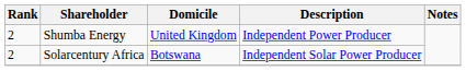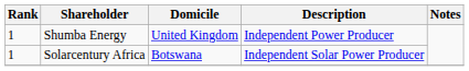Shumba Energy | Rank: 2 -> 1
Solarcentury Africa | Rank: 2 -> 1
